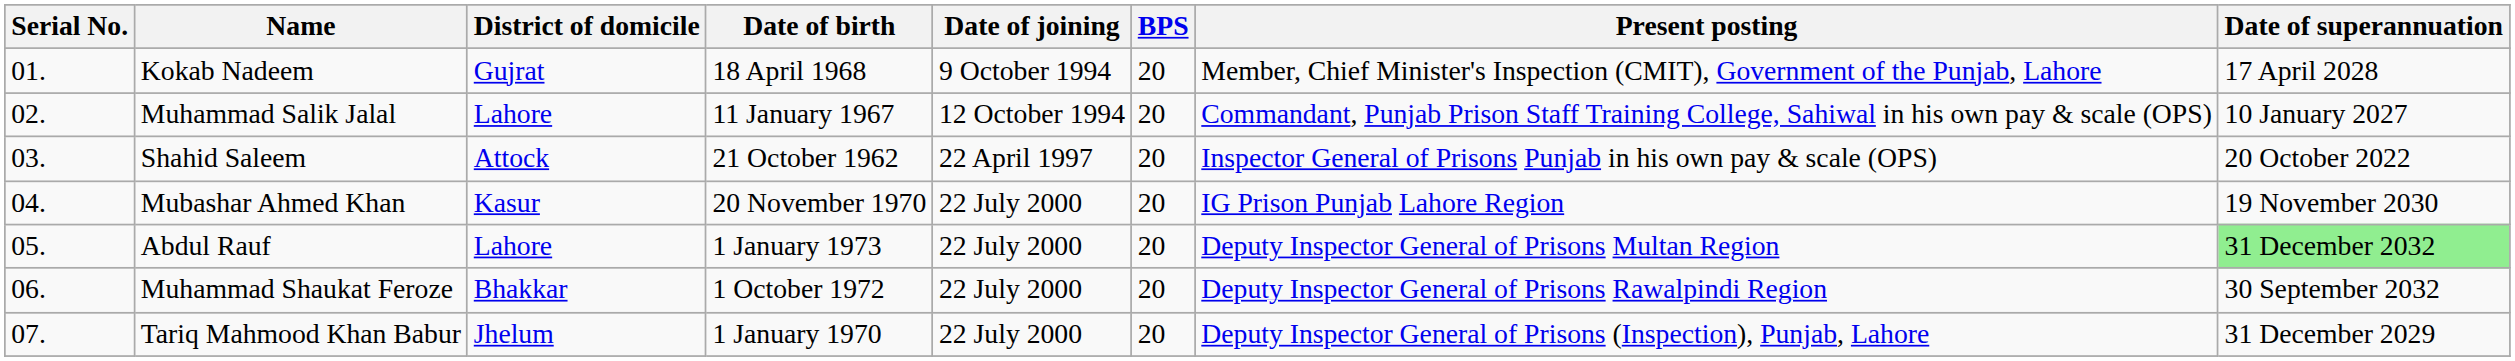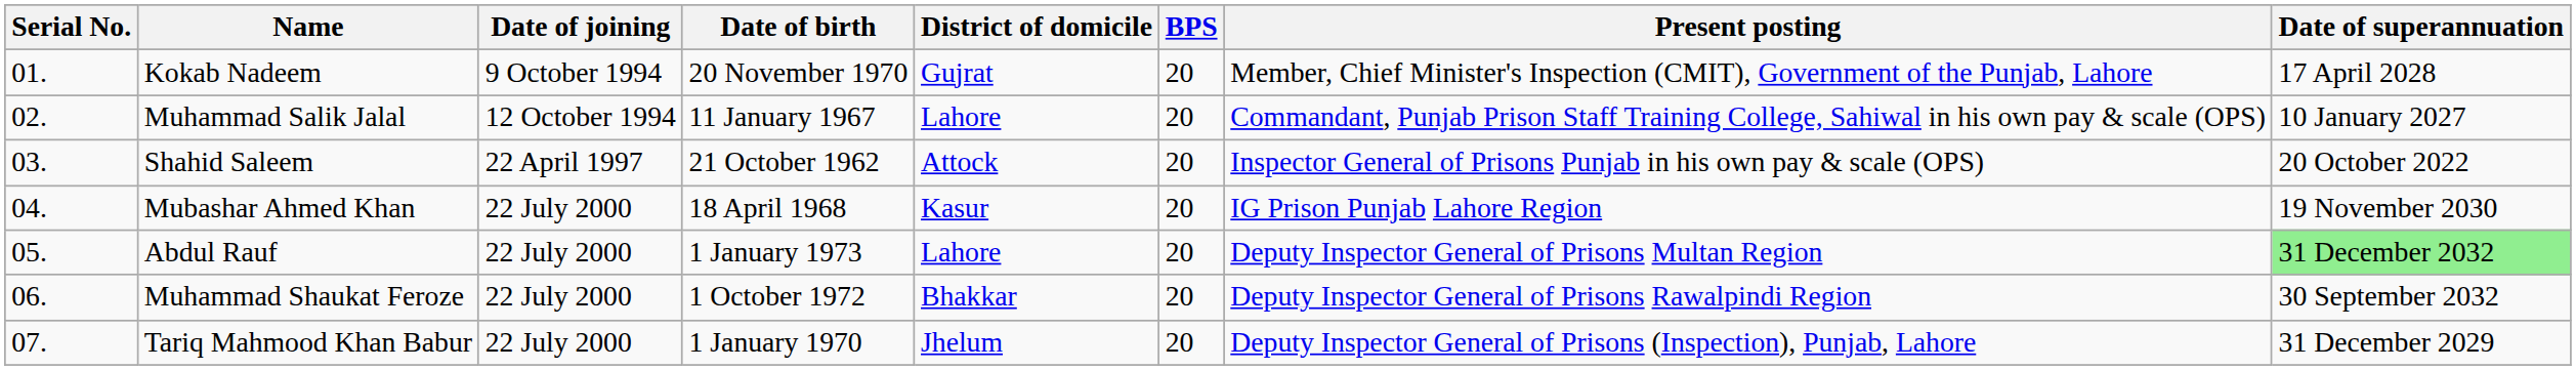columns swapped: District of domicile <-> Date of joining
Kokab Nadeem | Date of birth: 18 April 1968 -> 20 November 1970
Mubashar Ahmed Khan | Date of birth: 20 November 1970 -> 18 April 1968
